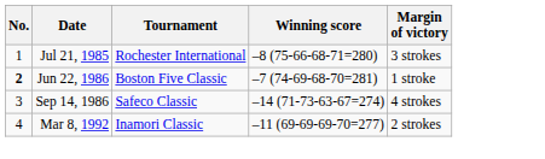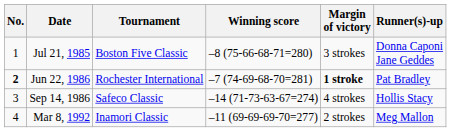+ column: Runner(s)-up | Donna Caponi Jane Geddes | Pat Bradley | Hollis Stacy | Meg Mallon
Jul 21, 1985 | Tournament: Rochester International -> Boston Five Classic
Jun 22, 1986 | Tournament: Boston Five Classic -> Rochester International
Jun 22, 1986 | Margin of victory: normal -> bold
